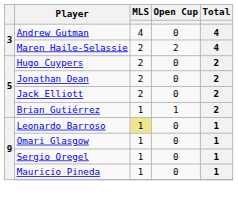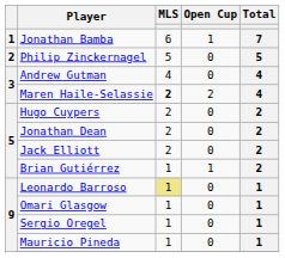+ row: 1 | Jonathan Bamba | 6 | 1 | 7
+ row: 2 | Philip Zinckernagel | 5 | 0 | 5
Maren Haile-Selassie | MLS: normal -> bold
